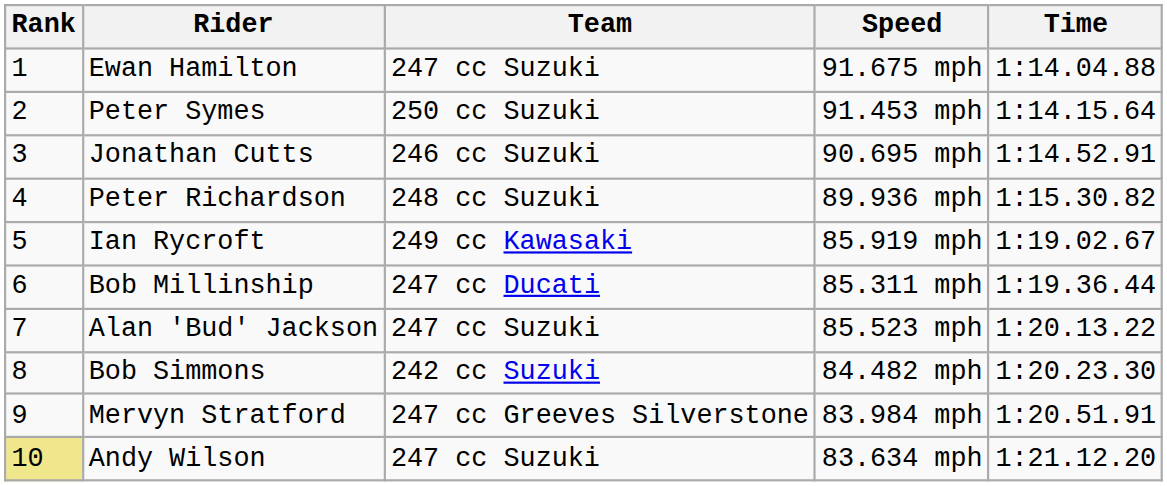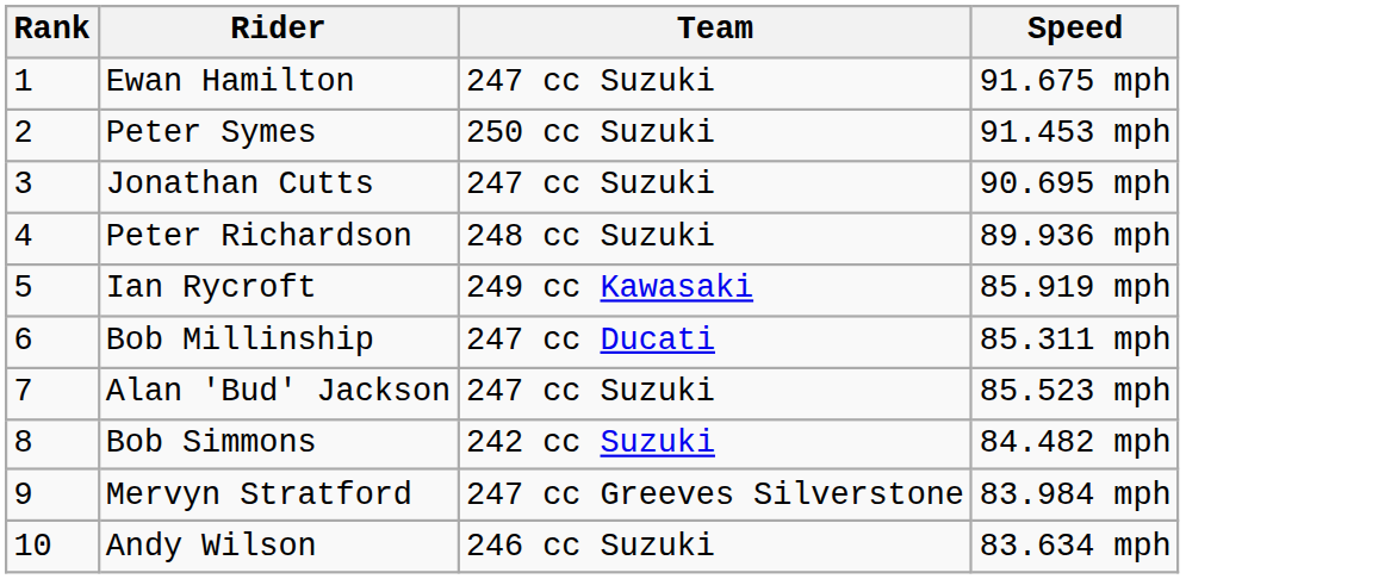- column: Time | 1:14.04.88 | 1:14.15.64 | 1:14.52.91 | 1:15.30.82 | 1:19.02.67 | 1:19.36.44 | 1:20.13.22 | 1:20.23.30 | 1:20.51.91 | 1:21.12.20
Jonathan Cutts | Team: 246 cc Suzuki -> 247 cc Suzuki
Andy Wilson | Rank: khaki background -> no background
Andy Wilson | Team: 247 cc Suzuki -> 246 cc Suzuki
